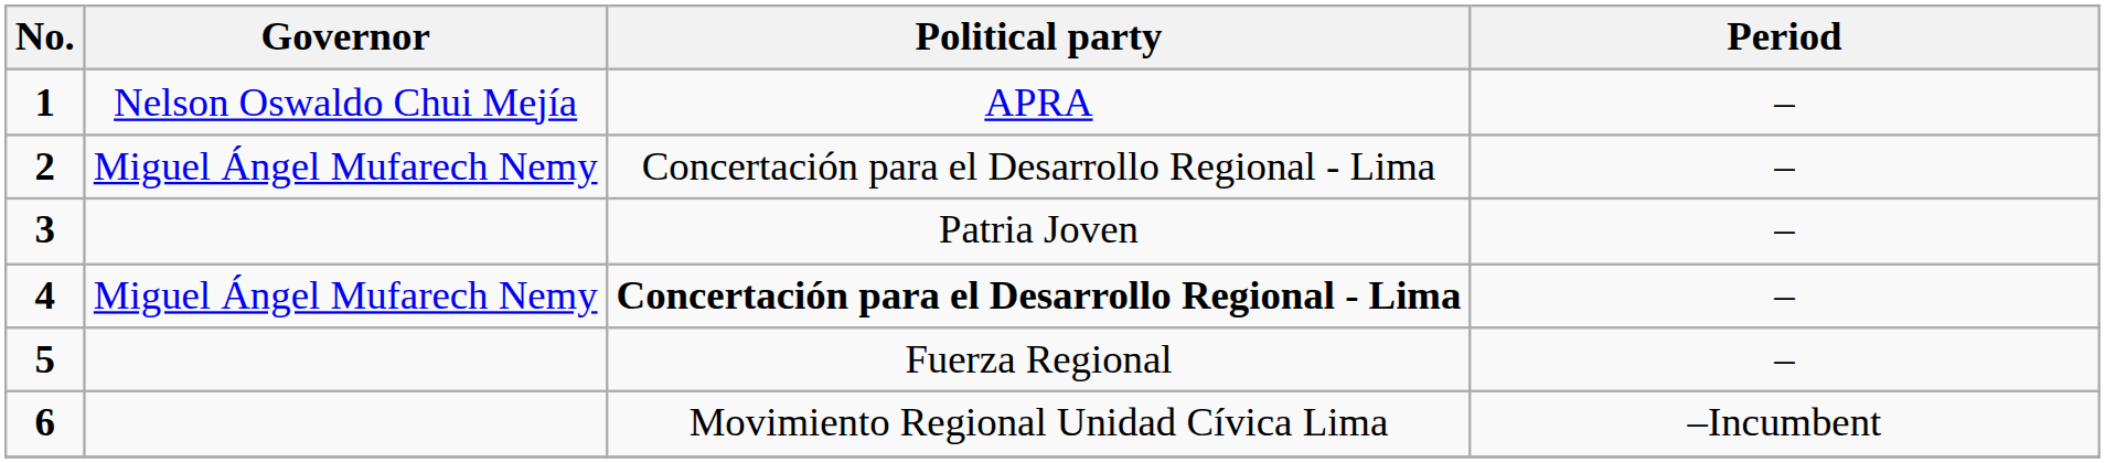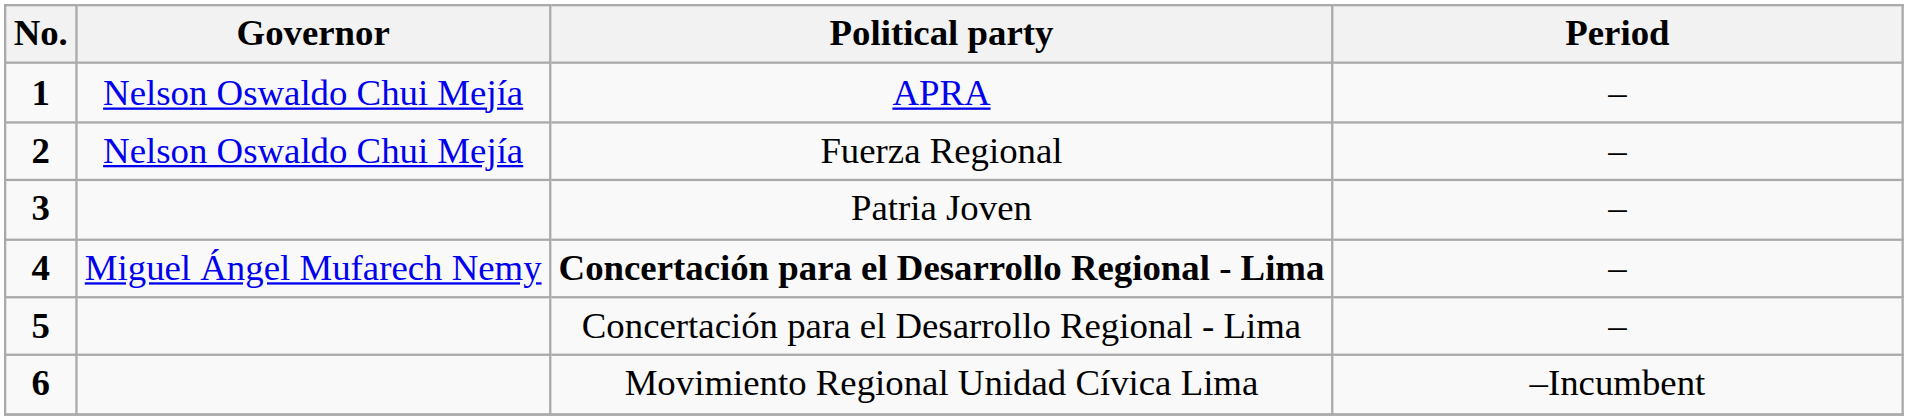2 | Governor: Miguel Ángel Mufarech Nemy -> Nelson Oswaldo Chui Mejía
2 | Political party: Concertación para el Desarrollo Regional - Lima -> Fuerza Regional
5 | Political party: Fuerza Regional -> Concertación para el Desarrollo Regional - Lima
